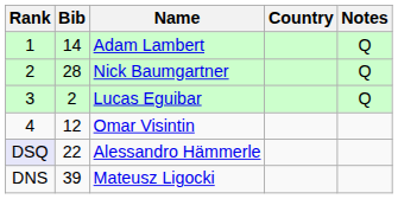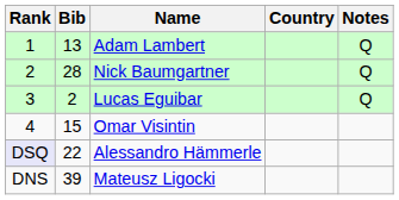Adam Lambert | Bib: 14 -> 13
Omar Visintin | Bib: 12 -> 15
